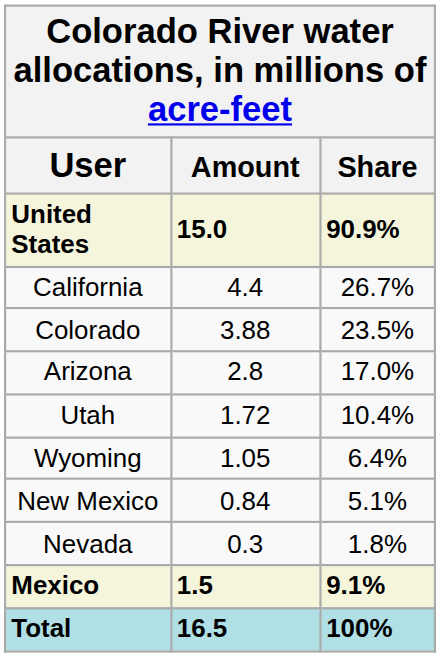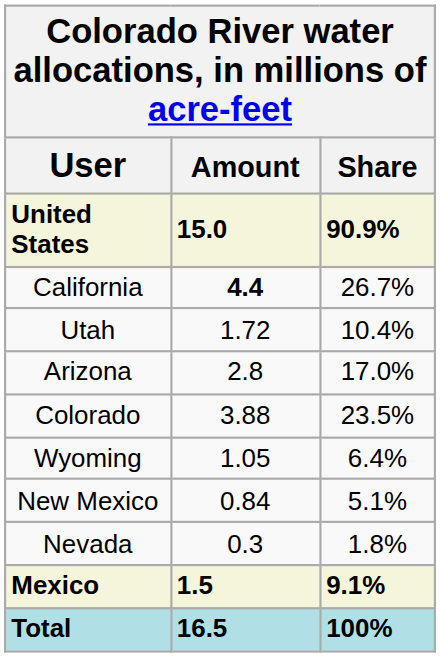California | Amount: normal -> bold
rows swapped: Colorado <-> Utah
